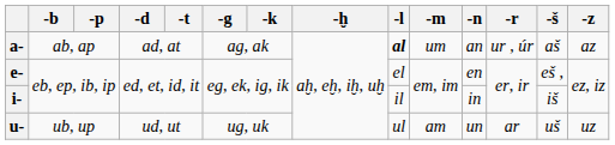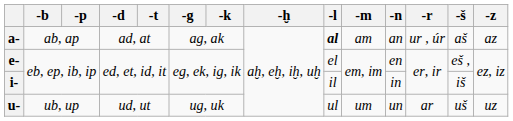a- | -m: um -> am
u- | -m: am -> um
